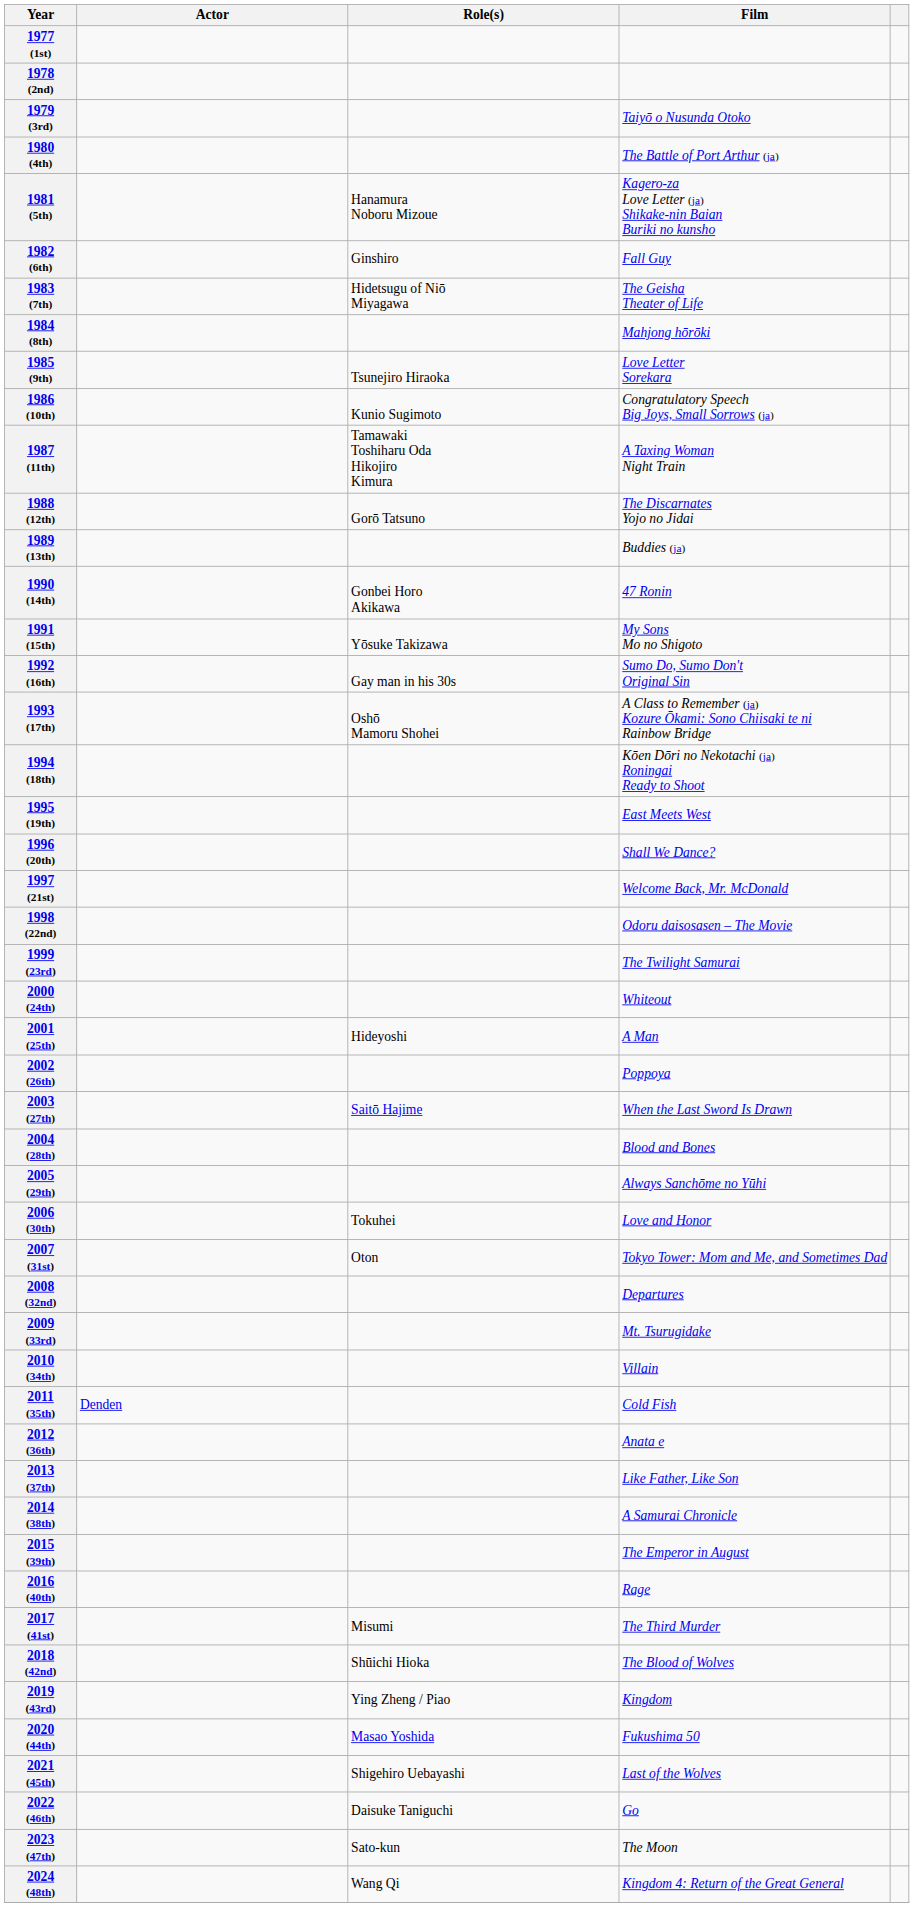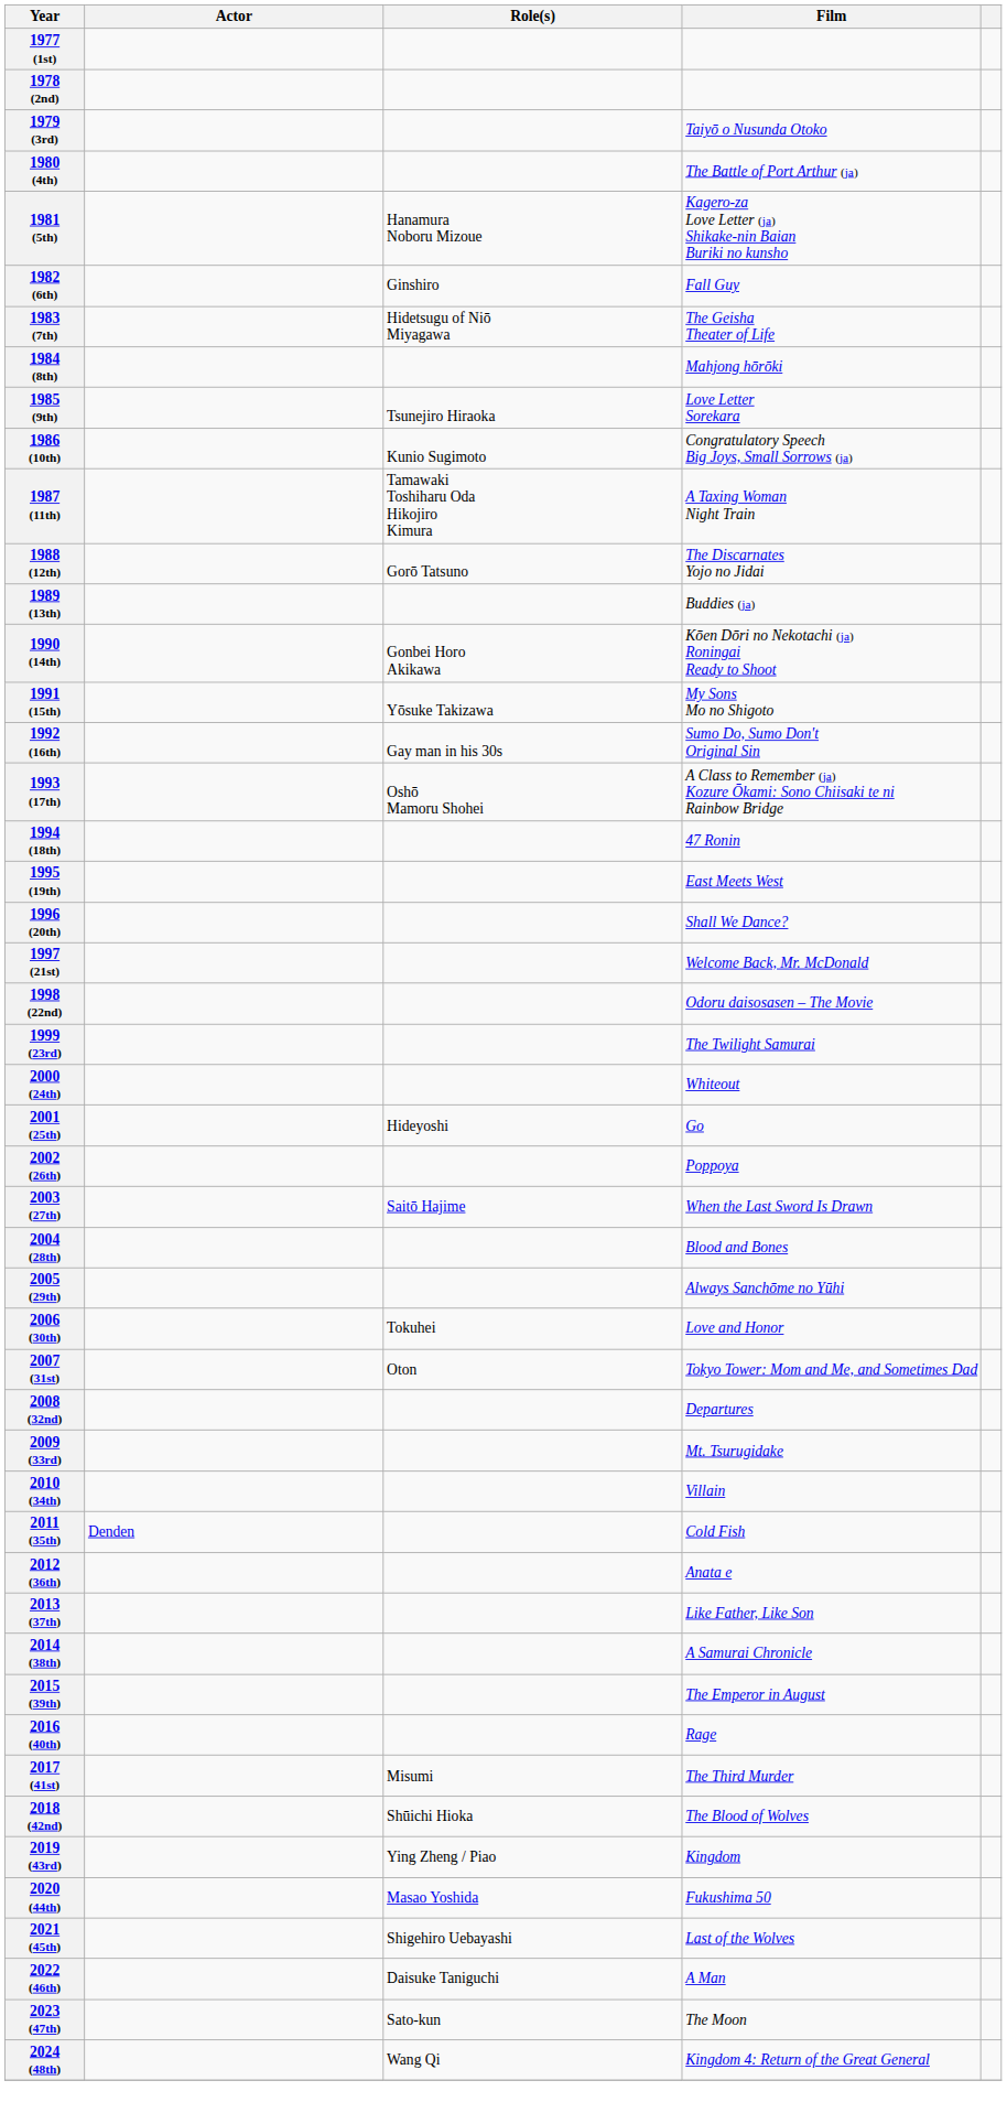1990 (14th) | Film: 47 Ronin -> Kōen Dōri no Nekotachi (ja) Roningai Ready to Shoot
1994 (18th) | Film: Kōen Dōri no Nekotachi (ja) Roningai Ready to Shoot -> 47 Ronin
2001 (25th) | Film: A Man -> Go
2022 (46th) | Film: Go -> A Man
